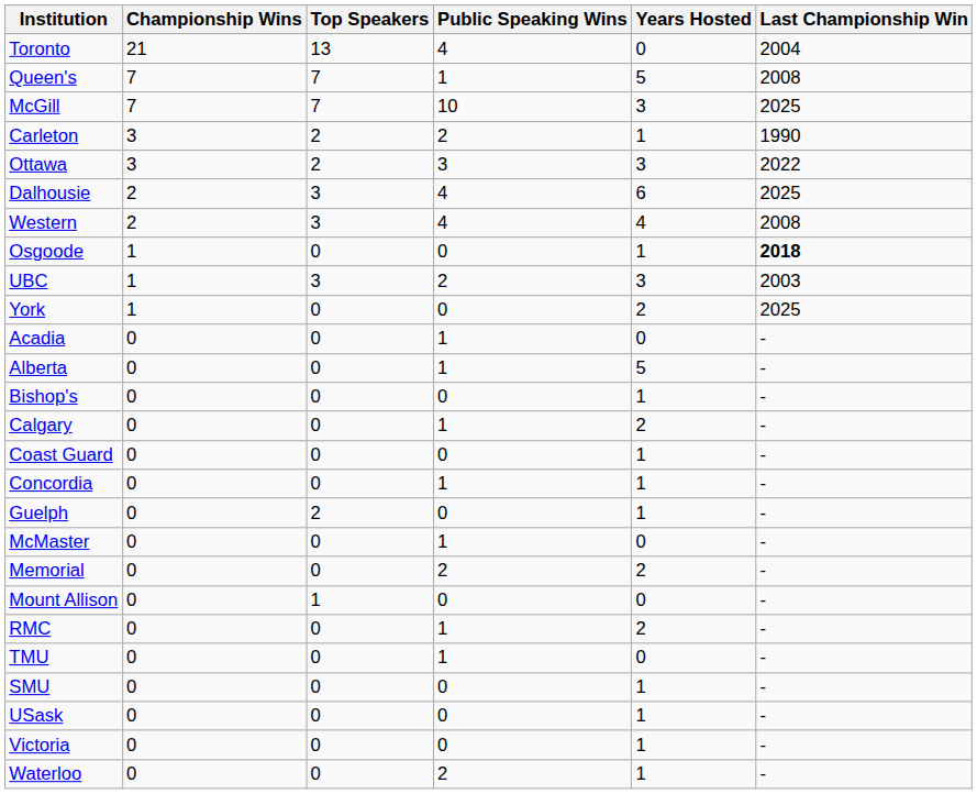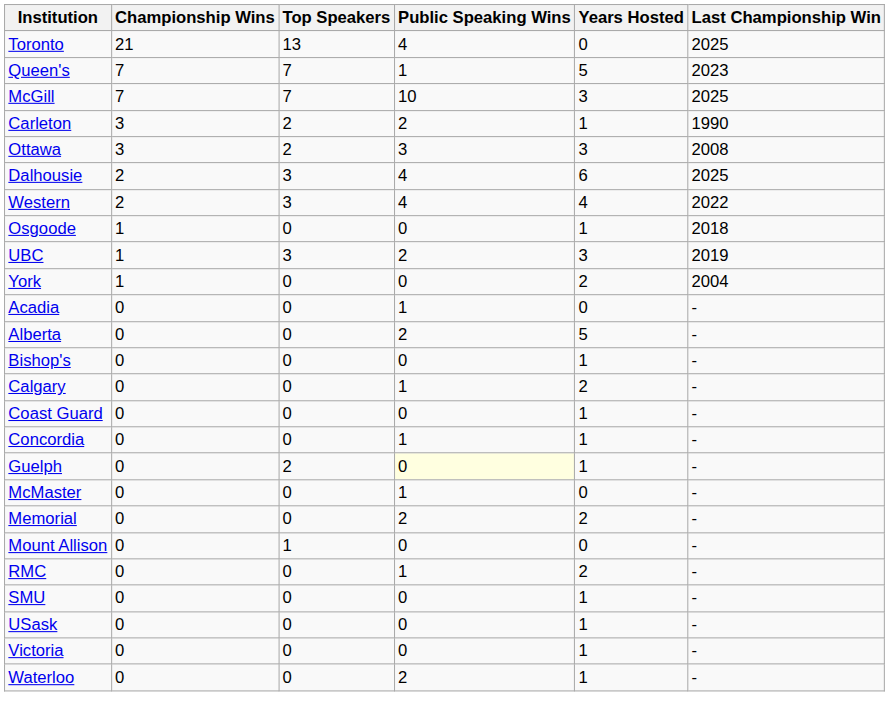Toronto | Last Championship Win: 2004 -> 2025
Queen's | Last Championship Win: 2008 -> 2023
Ottawa | Last Championship Win: 2022 -> 2008
Western | Last Championship Win: 2008 -> 2022
Osgoode | Last Championship Win: bold -> normal
UBC | Last Championship Win: 2003 -> 2019
York | Last Championship Win: 2025 -> 2004
Alberta | Public Speaking Wins: 1 -> 2
Guelph | Public Speaking Wins: no background -> lightyellow background
- row: TMU | 0 | 0 | 1 | 0 | -
